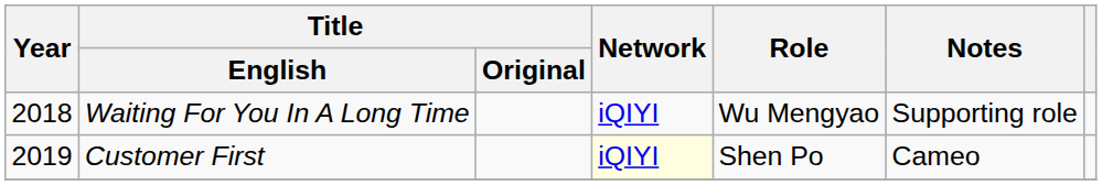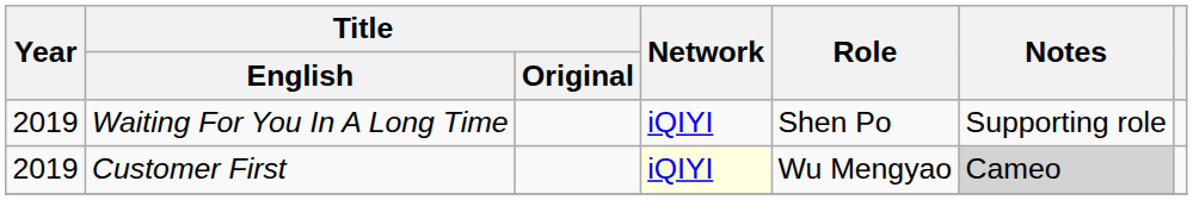Waiting For You In A Long Time | Year: 2018 -> 2019
Waiting For You In A Long Time | Role: Wu Mengyao -> Shen Po
Customer First | Role: Shen Po -> Wu Mengyao
Customer First | Notes: no background -> lightgrey background
